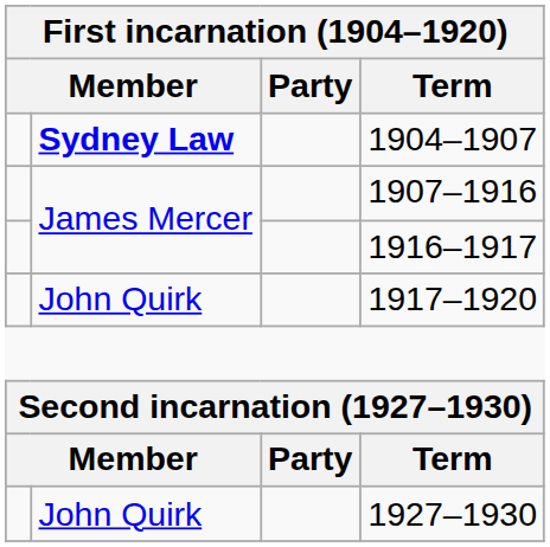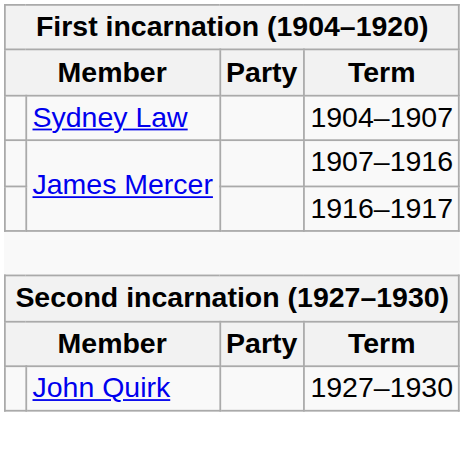1904–1907 | column 2: bold -> normal
- row: John Quirk | 1917–1920
